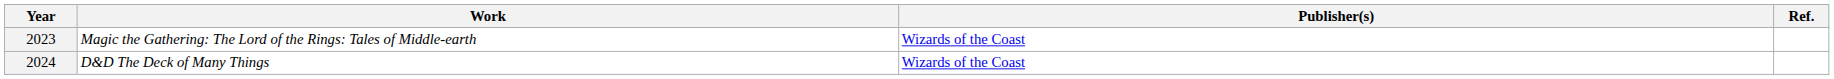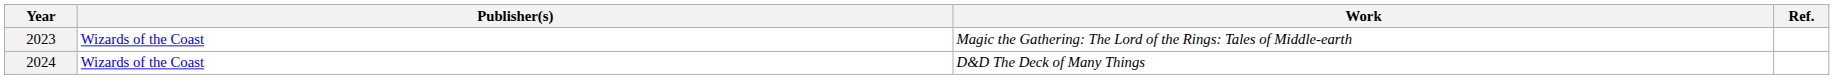columns swapped: Work <-> Publisher(s)
